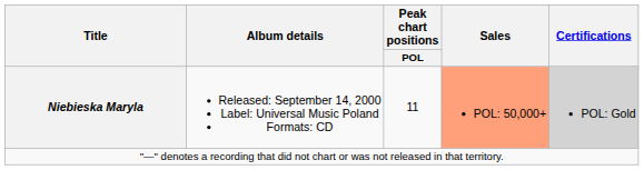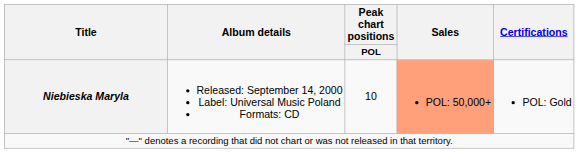Niebieska Maryla | Peak chart positions / POL: 11 -> 10
Niebieska Maryla | Certifications: lightgrey background -> no background
